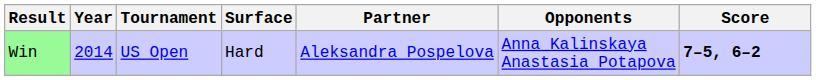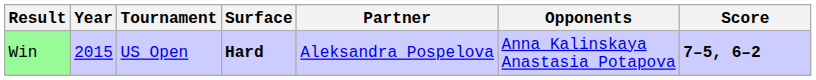Win | Year: 2014 -> 2015
Win | Surface: normal -> bold
